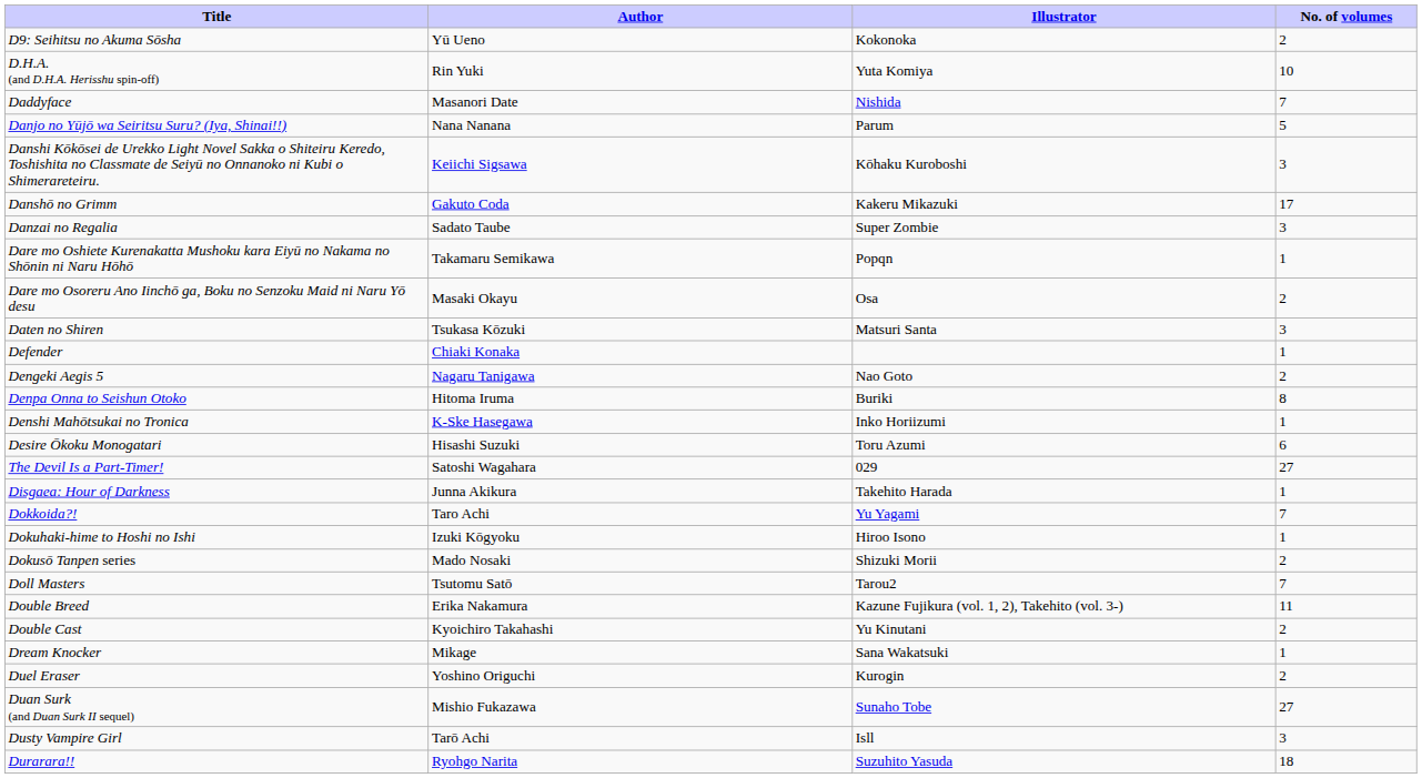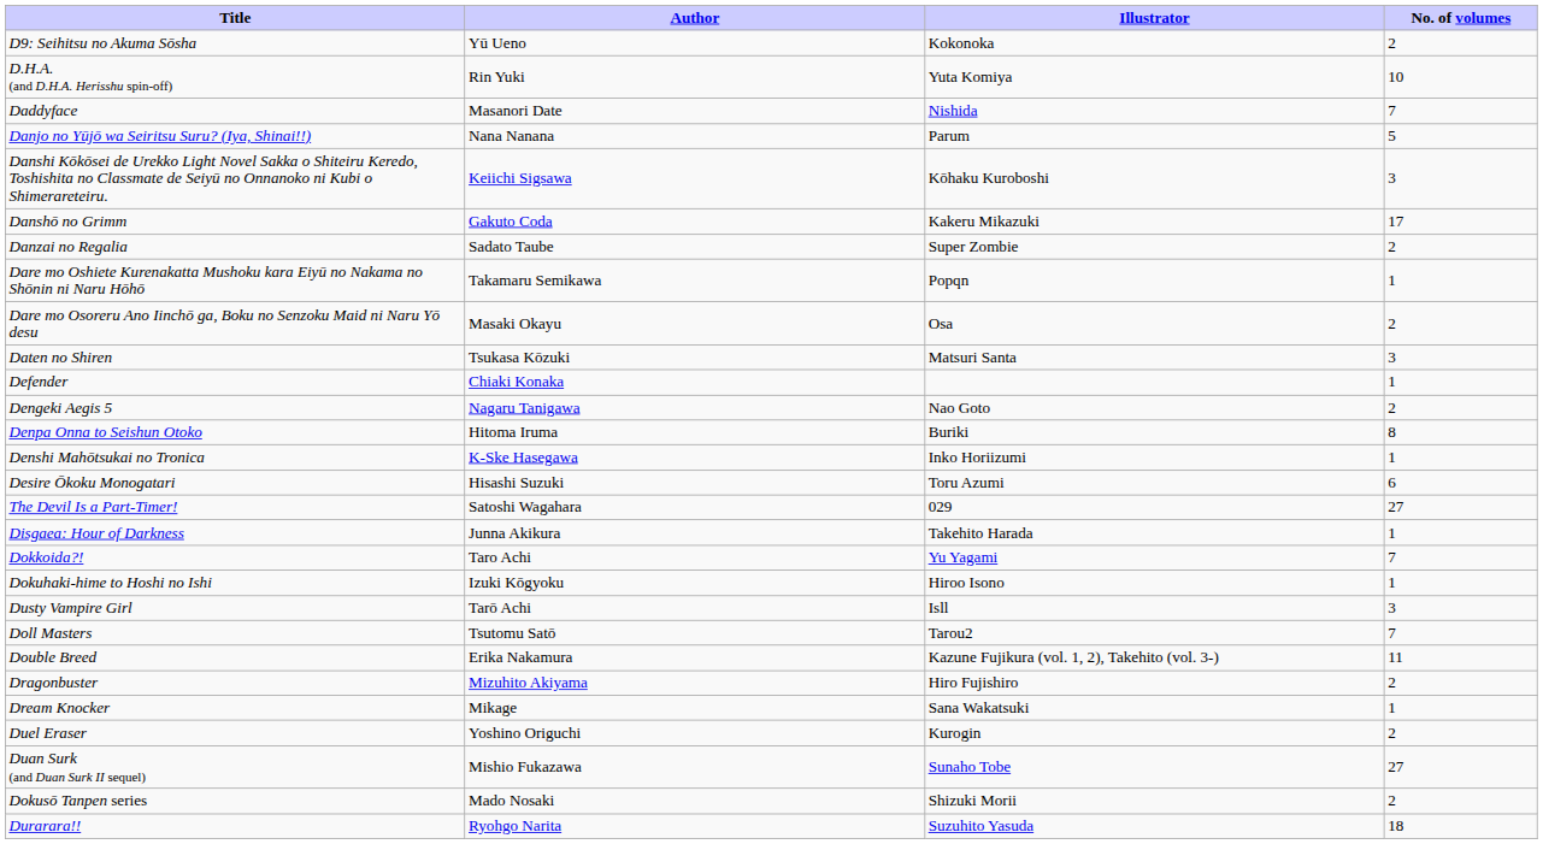Danzai no Regalia | No. of volumes: 3 -> 2
rows swapped: Dokusō Tanpen series <-> Dusty Vampire Girl
- row: Double Cast | Kyoichiro Takahashi | Yu Kinutani | 2
+ row: Dragonbuster | Mizuhito Akiyama | Hiro Fujishiro | 2
